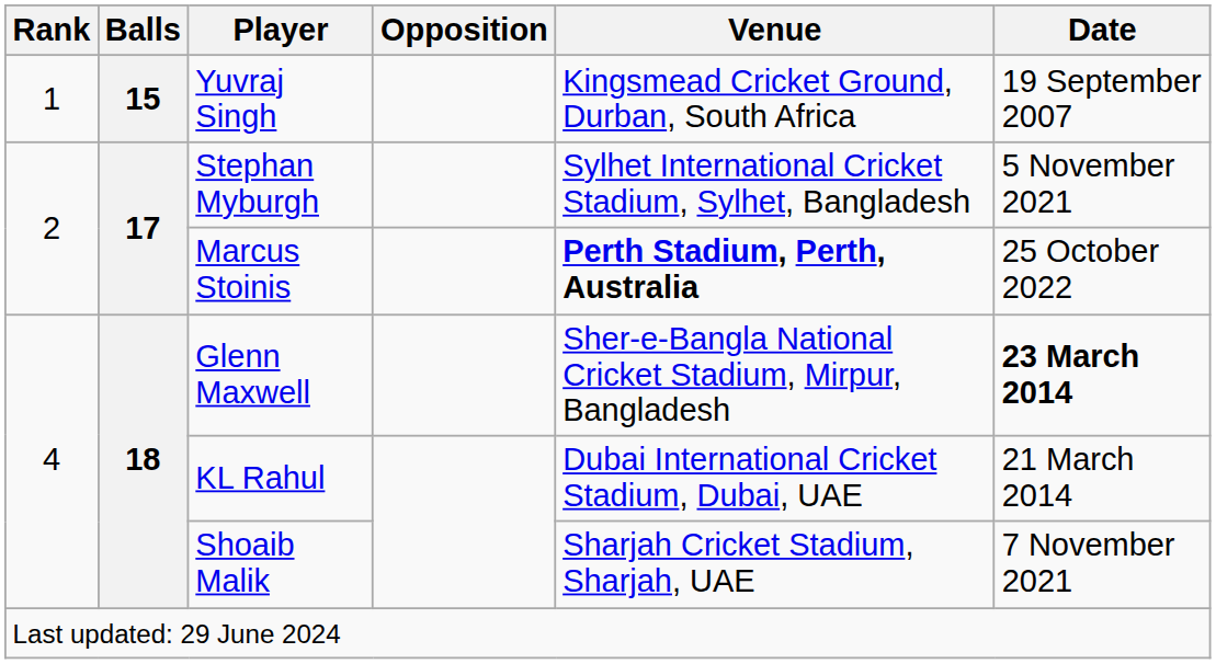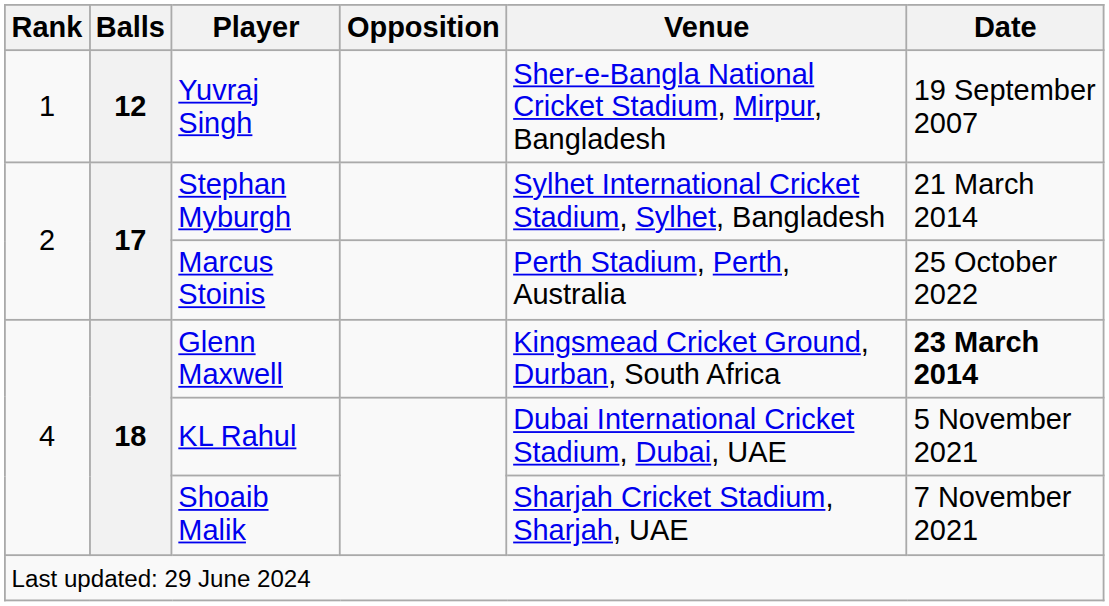Yuvraj Singh | Balls: 15 -> 12
Yuvraj Singh | Venue: Kingsmead Cricket Ground, Durban, South Africa -> Sher-e-Bangla National Cricket Stadium, Mirpur, Bangladesh
Stephan Myburgh | Date: 5 November 2021 -> 21 March 2014
Marcus Stoinis | Venue: bold -> normal
Glenn Maxwell | Venue: Sher-e-Bangla National Cricket Stadium, Mirpur, Bangladesh -> Kingsmead Cricket Ground, Durban, South Africa
KL Rahul | Date: 21 March 2014 -> 5 November 2021
